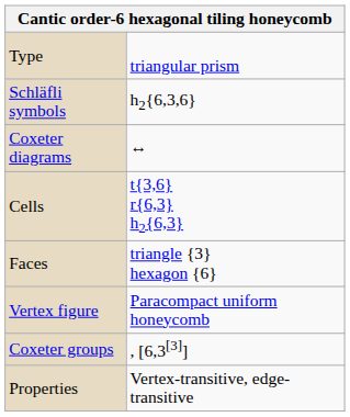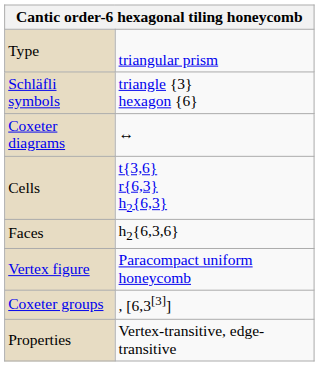Schläfli symbols | column 2: h2{6,3,6} -> triangle {3} hexagon {6}
Faces | column 2: triangle {3} hexagon {6} -> h2{6,3,6}
